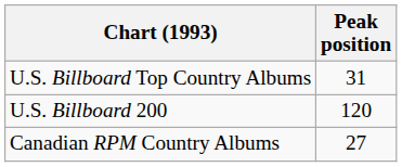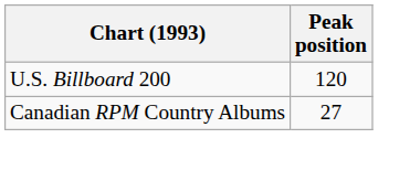- row: U.S. Billboard Top Country Albums | 31
